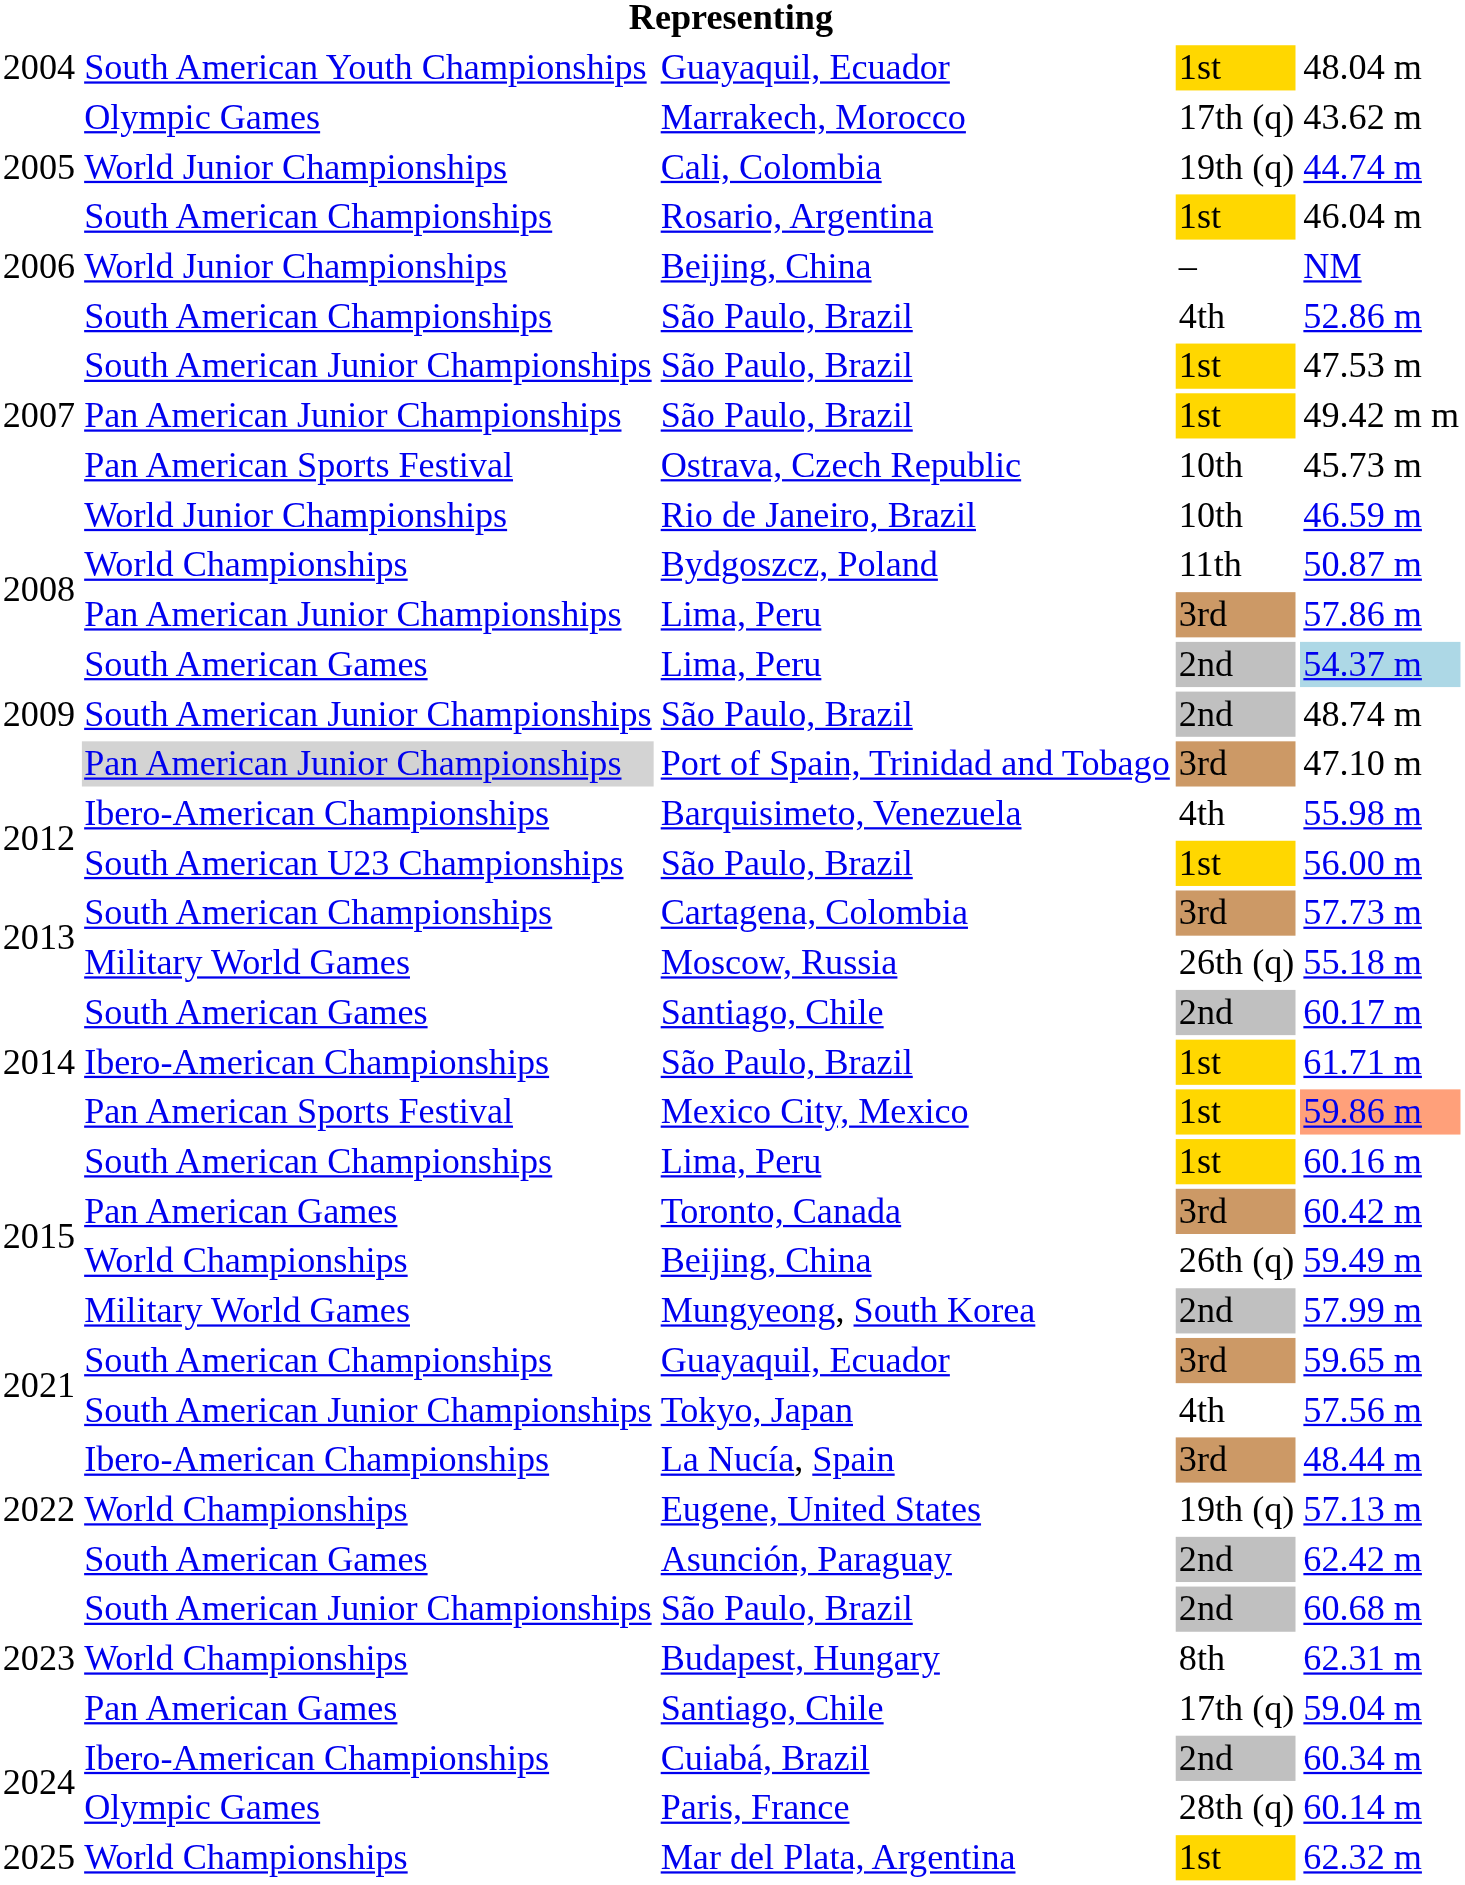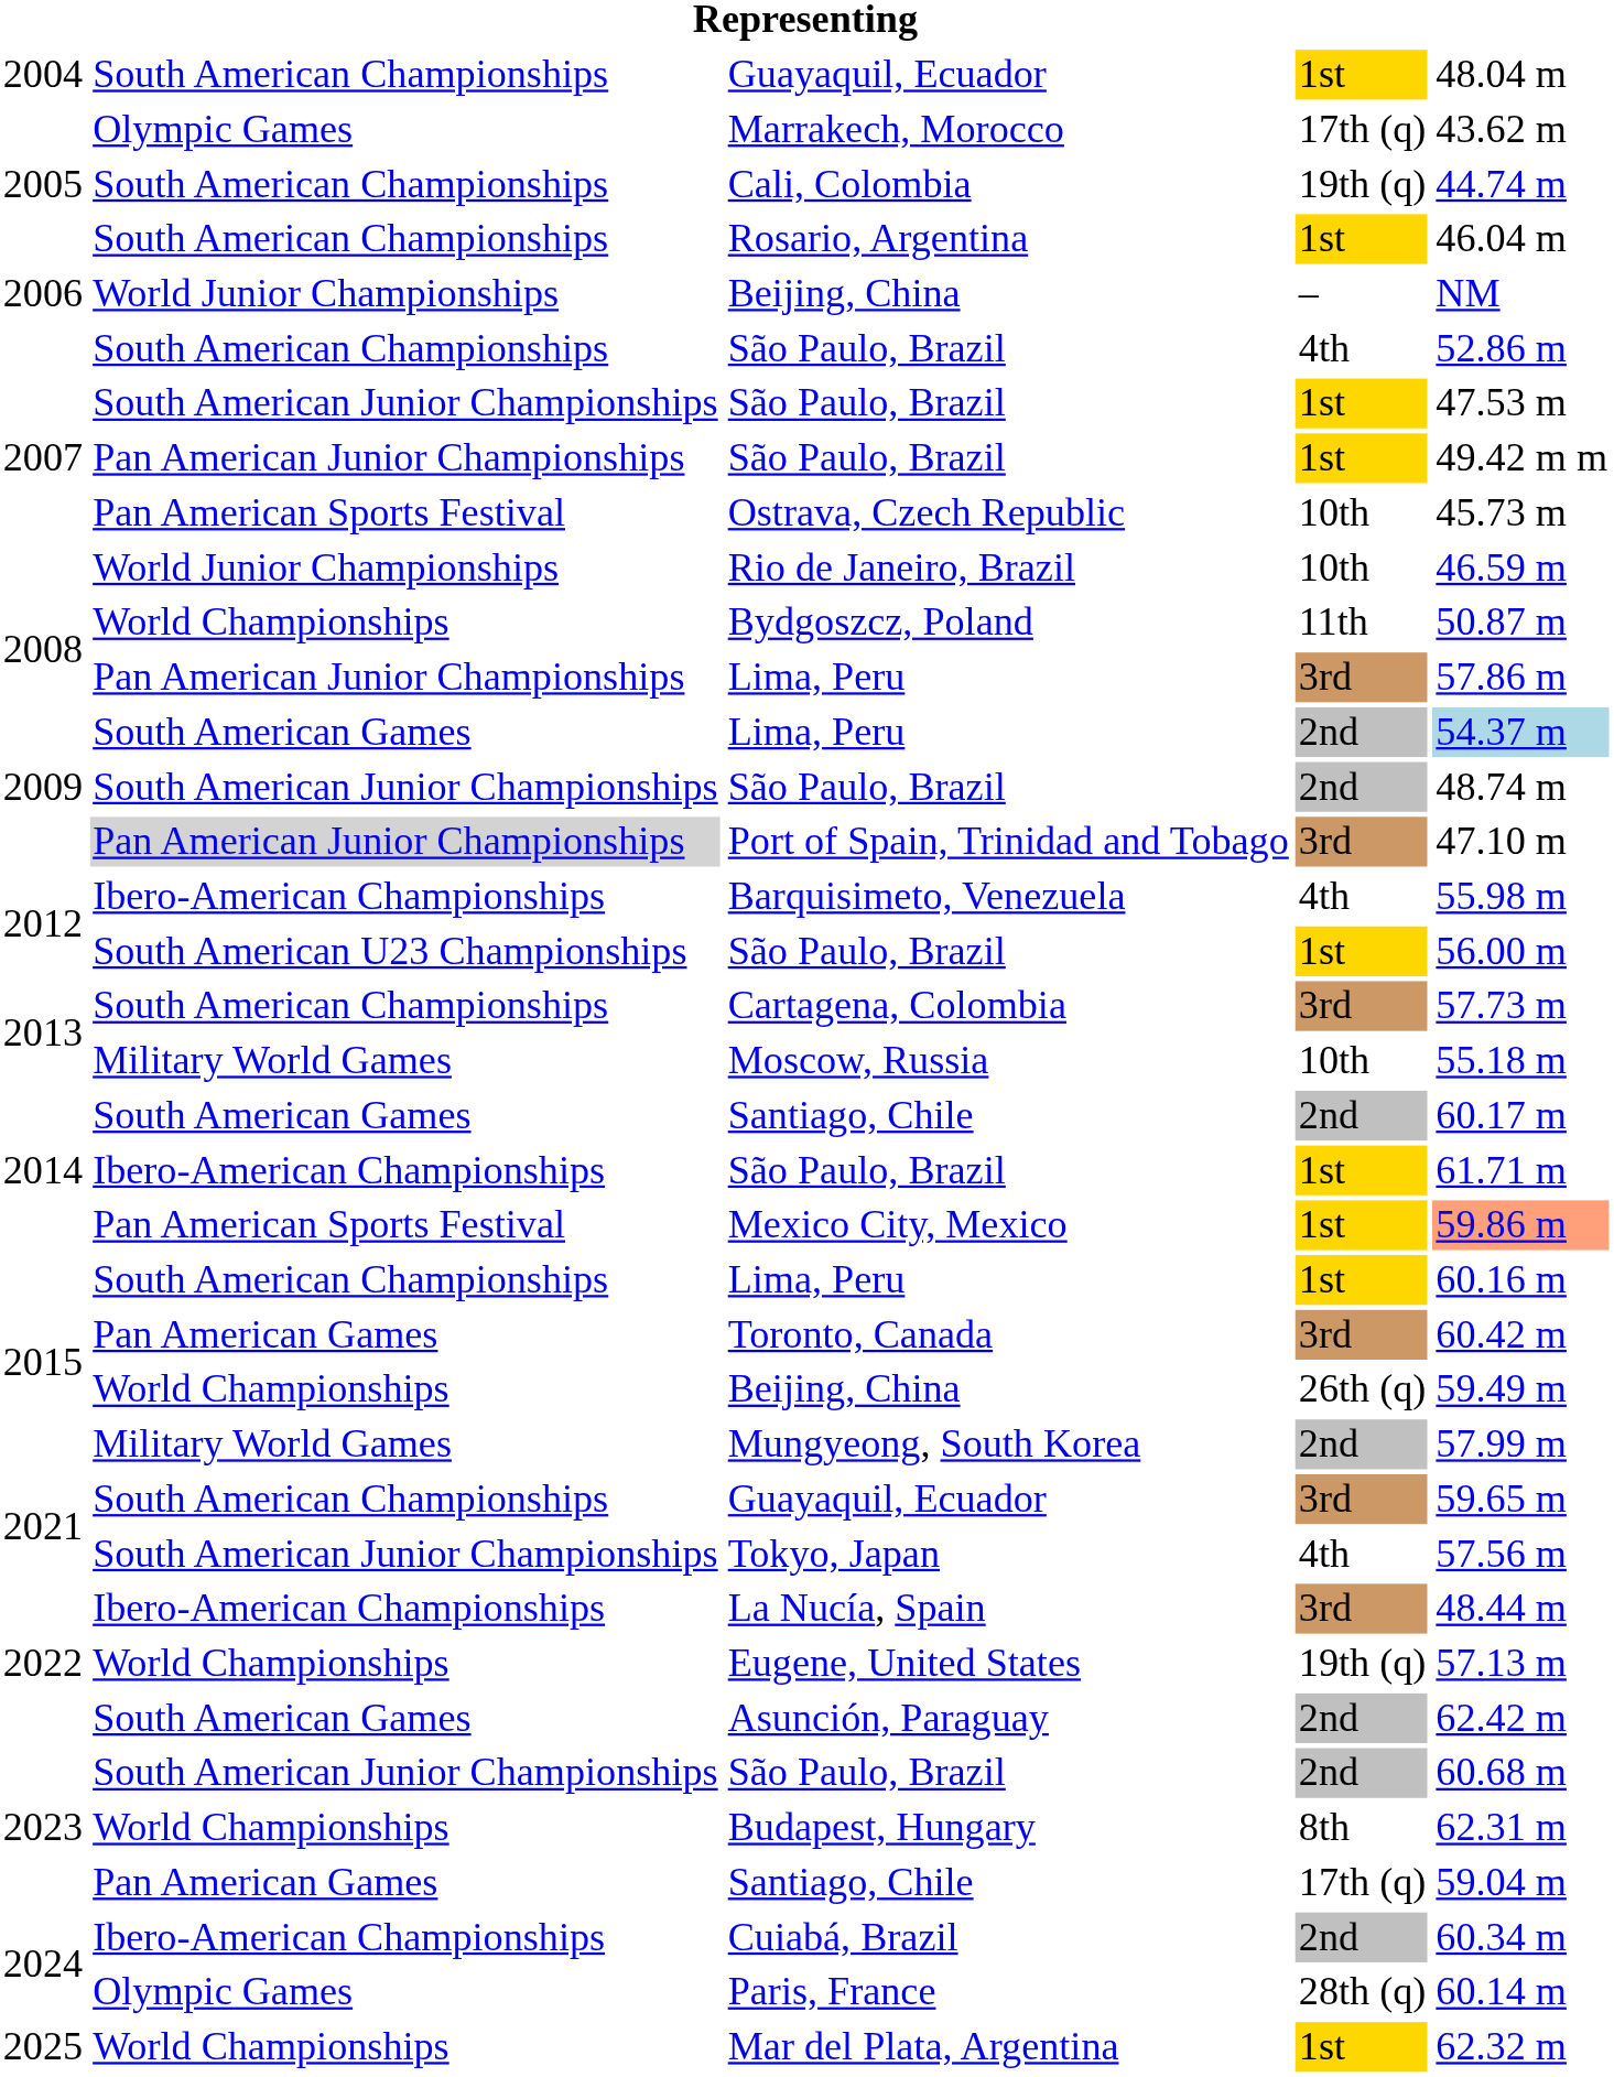2004 / Guayaquil, Ecuador | column 2: South American Youth Championships -> South American Championships
Cali, Colombia | column 2: World Junior Championships -> South American Championships
Moscow, Russia | column 4: 26th (q) -> 10th
